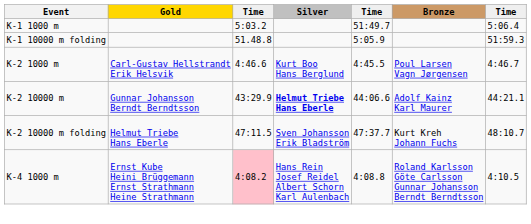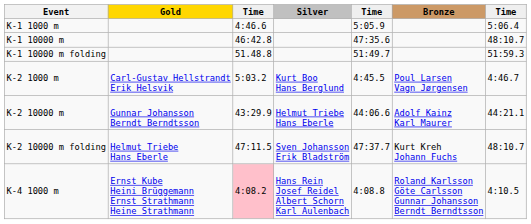K-1 1000 m | column 3: 5:03.2 -> 4:46.6
K-1 1000 m | column 5: 51:49.7 -> 5:05.9
+ row: K-1 10000 m | 46:42.8 | 47:35.6 | 48:10.7
K-1 10000 m folding | column 5: 5:05.9 -> 51:49.7
K-2 1000 m | column 3: 4:46.6 -> 5:03.2
K-2 10000 m | Silver: bold -> normal
